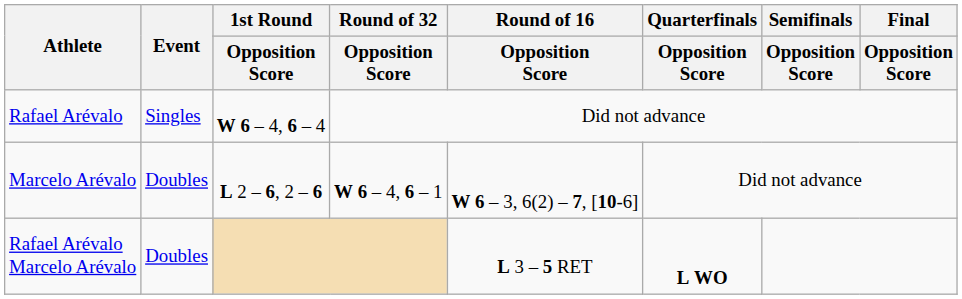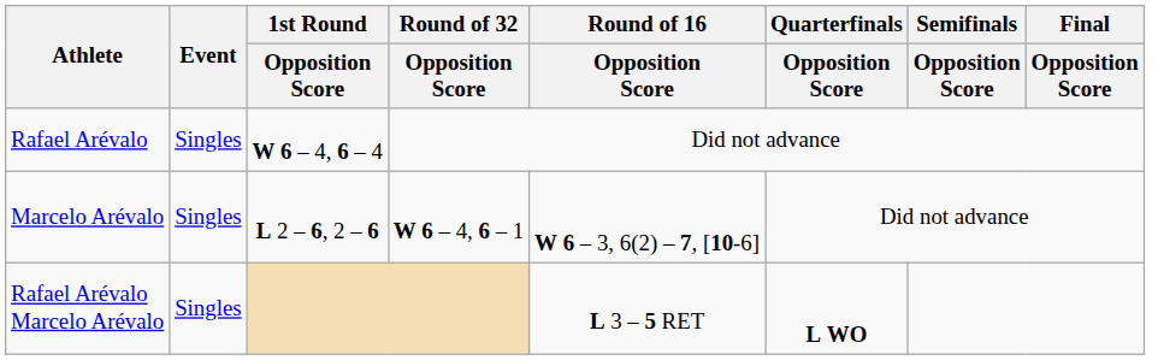Marcelo Arévalo | Event: Doubles -> Singles
Rafael Arévalo Marcelo Arévalo | Event: Doubles -> Singles
